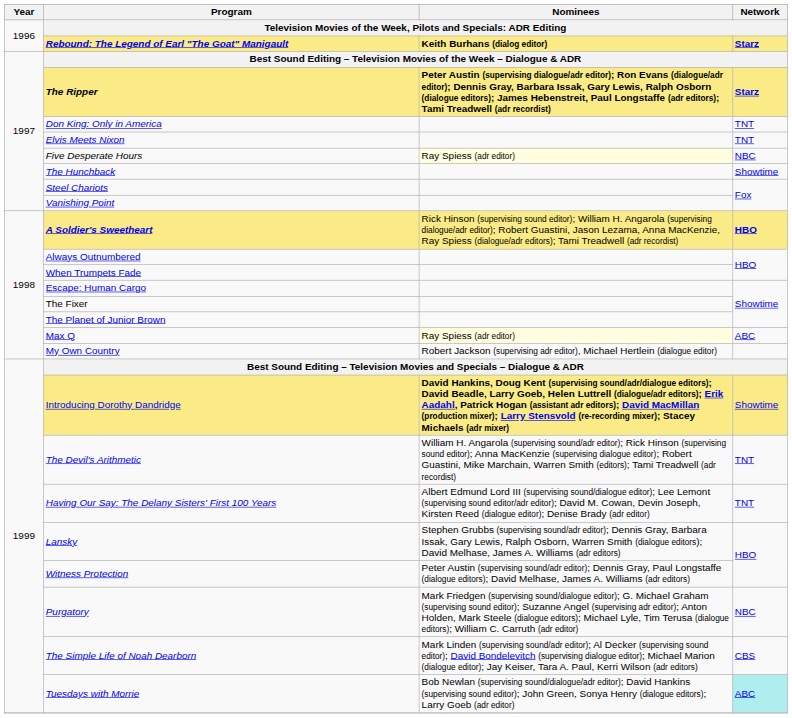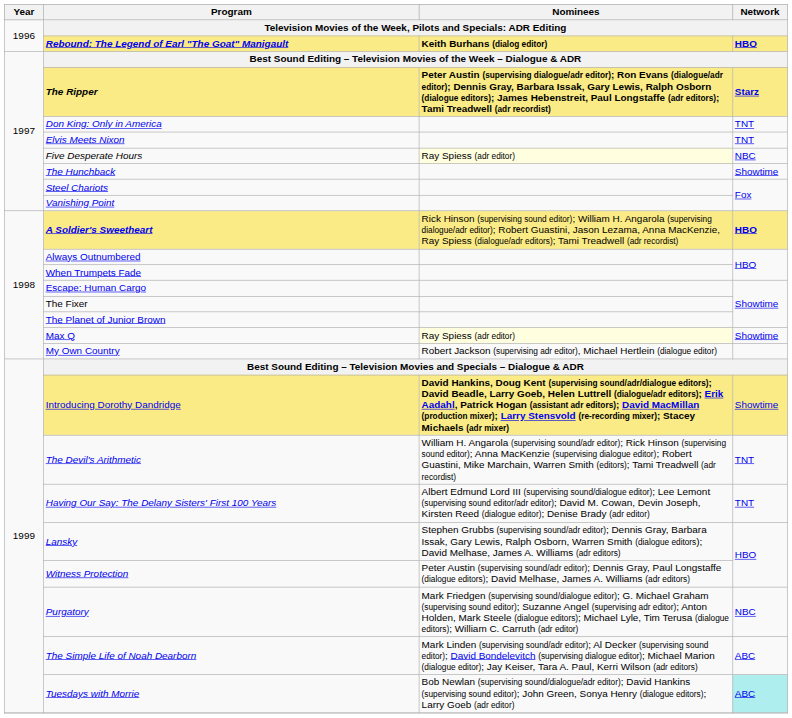Rebound: The Legend of Earl "The Goat" Manigault | Network: Starz -> HBO
Max Q | Network: ABC -> Showtime
The Simple Life of Noah Dearborn | Network: CBS -> ABC
